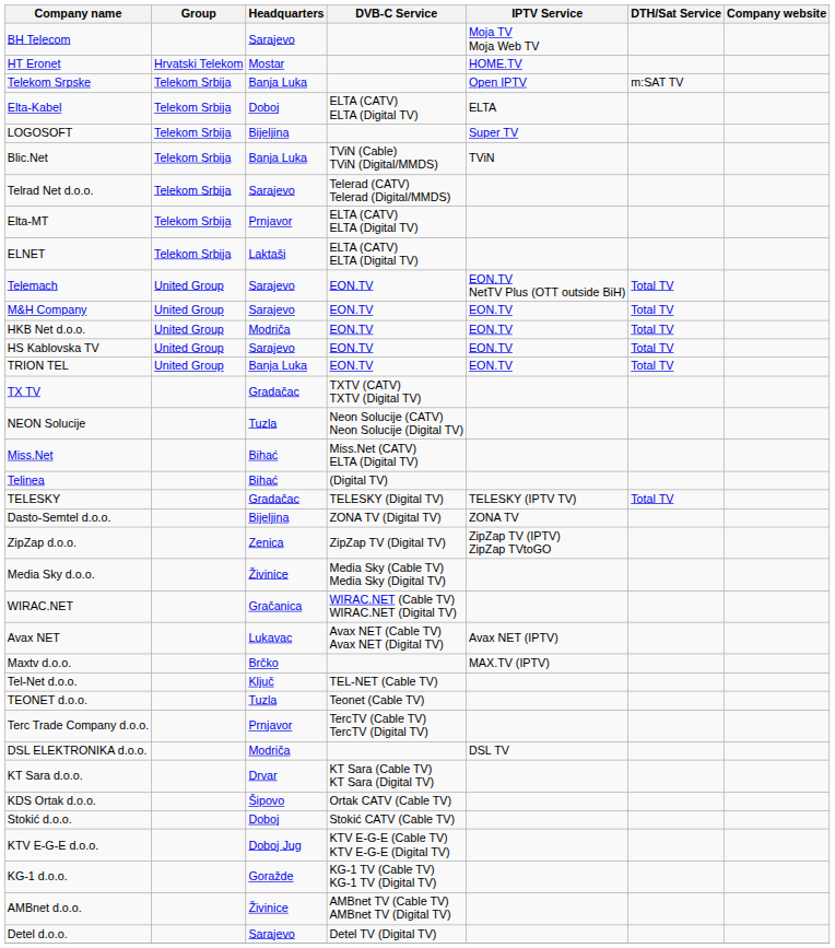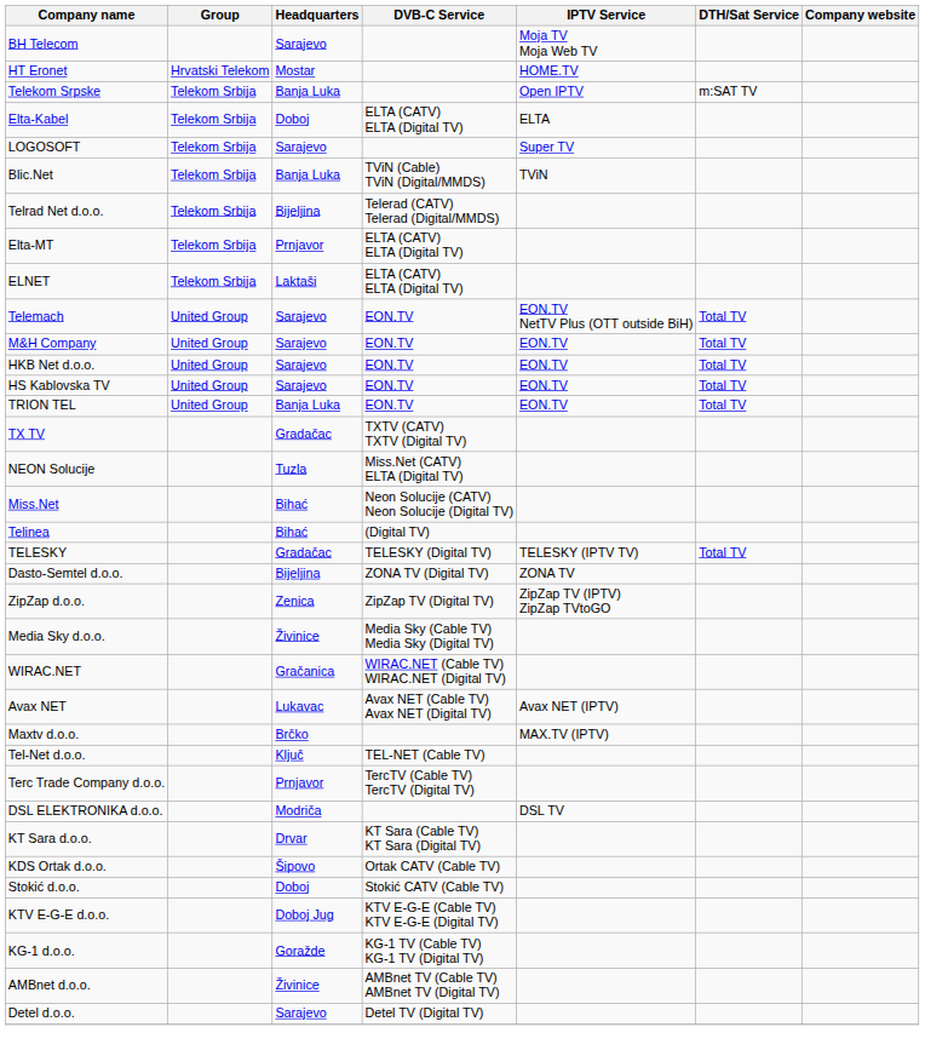LOGOSOFT | Headquarters: Bijeljina -> Sarajevo
Telrad Net d.o.o. | Headquarters: Sarajevo -> Bijeljina
HKB Net d.o.o. | Headquarters: Modriča -> Sarajevo
NEON Solucije | DVB-C Service: Neon Solucije (CATV) Neon Solucije (Digital TV) -> Miss.Net (CATV) ELTA (Digital TV)
Miss.Net | DVB-C Service: Miss.Net (CATV) ELTA (Digital TV) -> Neon Solucije (CATV) Neon Solucije (Digital TV)
- row: TEONET d.o.o. | Tuzla | Teonet (Cable TV)
